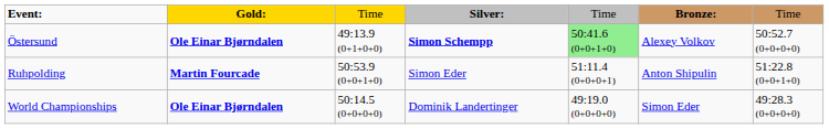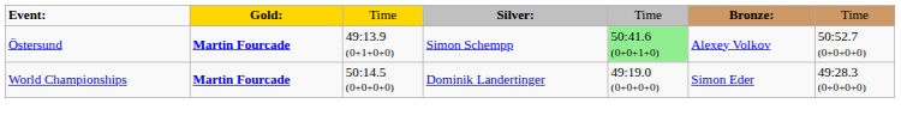Östersund | column 2: Ole Einar Bjørndalen -> Martin Fourcade
Östersund | column 4: bold -> normal
- row: Ruhpolding | Martin Fourcade | 50:53.9 (0+0+1+0) | Simon Eder | 51:11.4 (0+0+0+1) | Anton Shipulin | 51:22.8 (0+0+1+0)
World Championships | column 2: Ole Einar Bjørndalen -> Martin Fourcade
